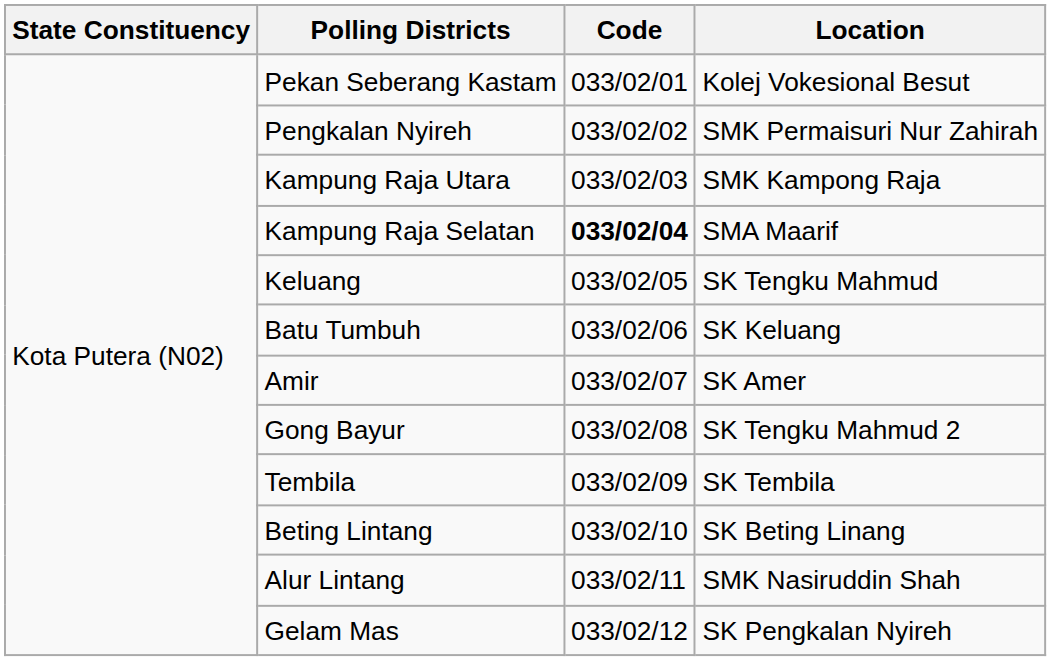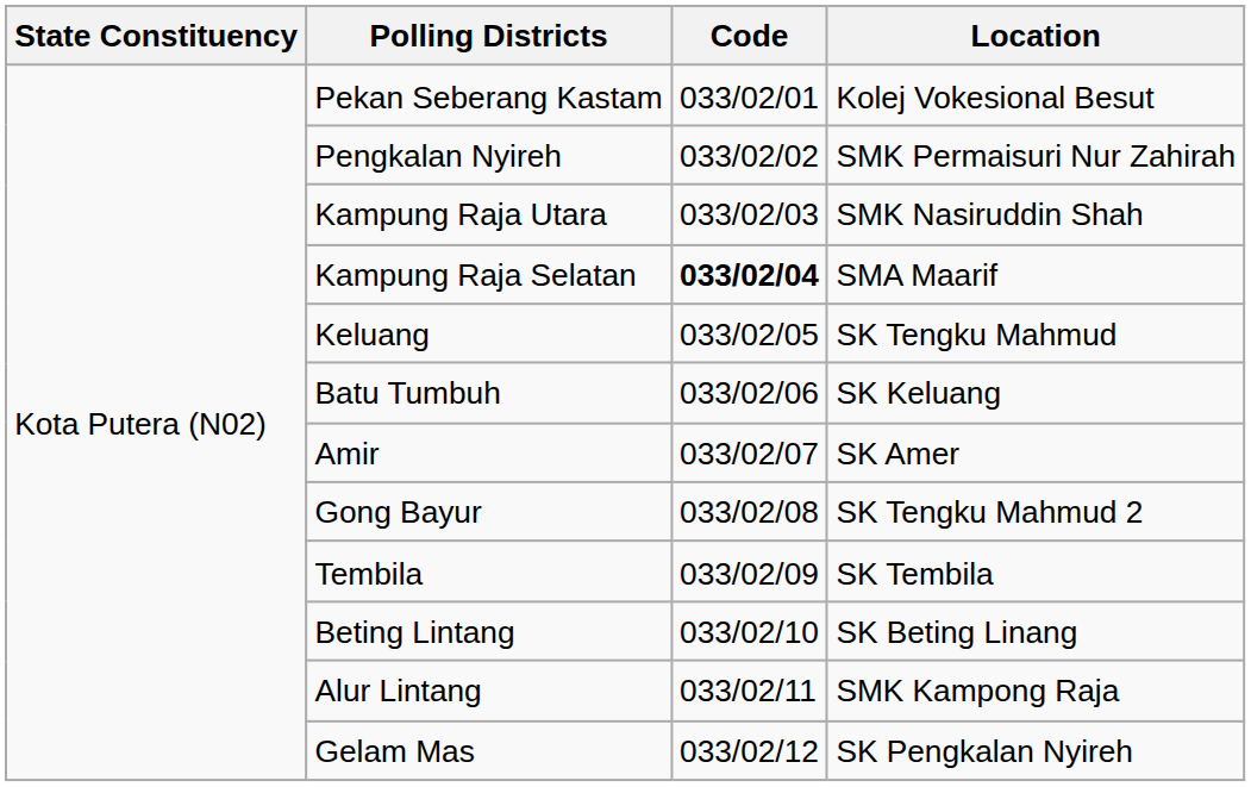Kampung Raja Utara | Location: SMK Kampong Raja -> SMK Nasiruddin Shah
Alur Lintang | Location: SMK Nasiruddin Shah -> SMK Kampong Raja
